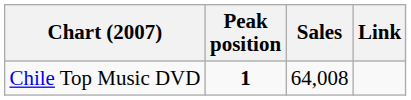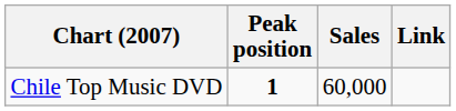Chile Top Music DVD | Sales: 64,008 -> 60,000
